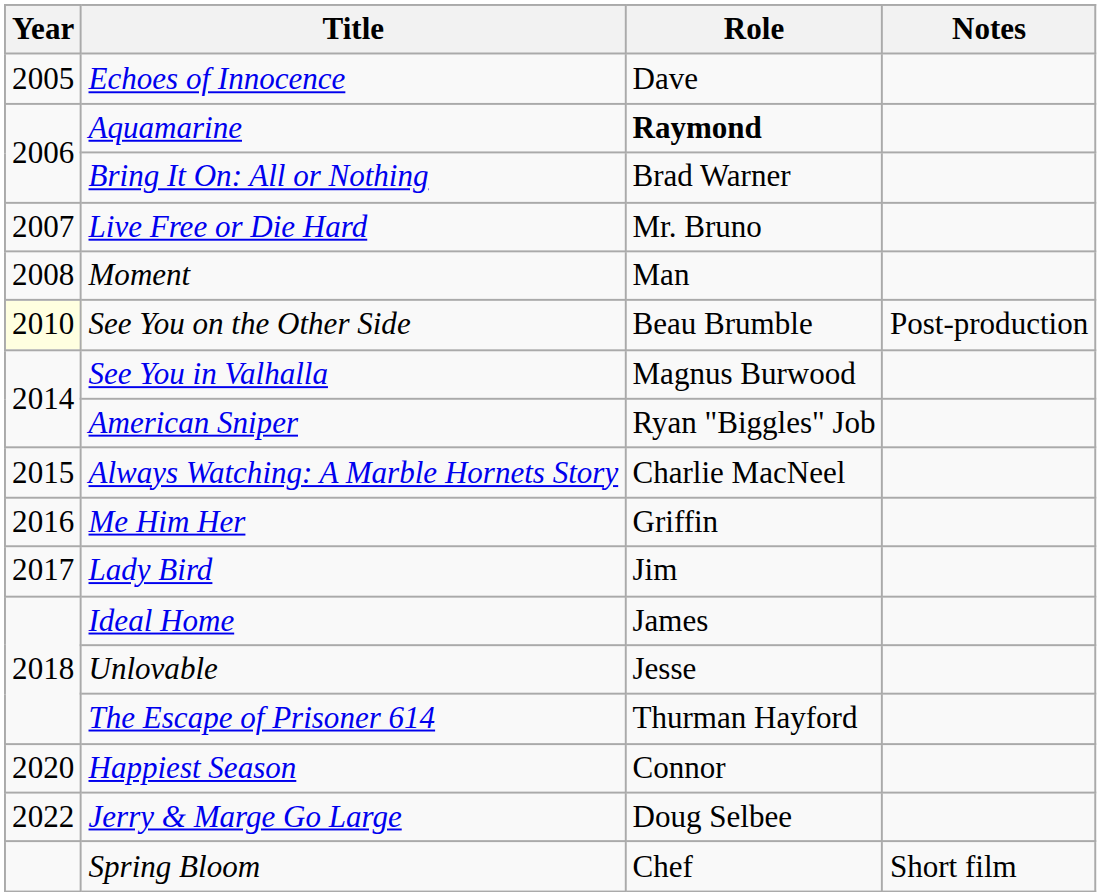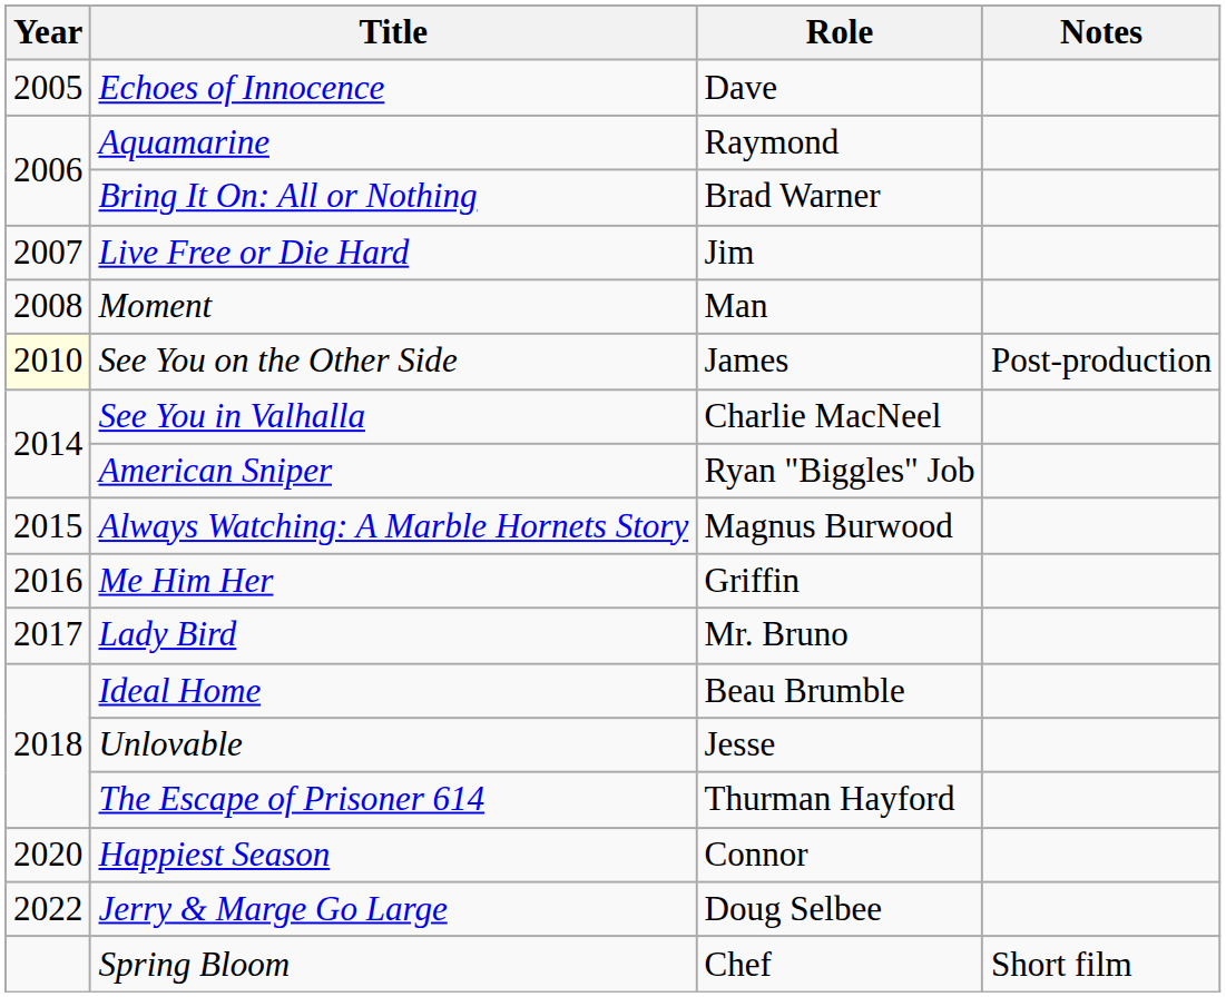Aquamarine | Role: bold -> normal
Live Free or Die Hard | Role: Mr. Bruno -> Jim
See You on the Other Side | Role: Beau Brumble -> James
See You in Valhalla | Role: Magnus Burwood -> Charlie MacNeel
Always Watching: A Marble Hornets Story | Role: Charlie MacNeel -> Magnus Burwood
Lady Bird | Role: Jim -> Mr. Bruno
Ideal Home | Role: James -> Beau Brumble
